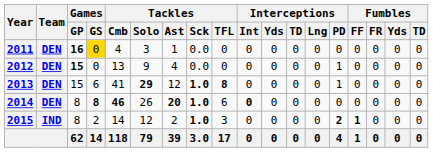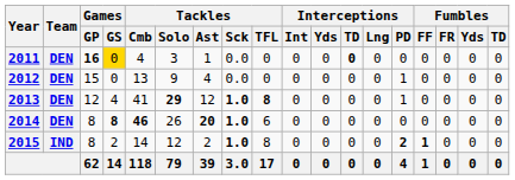2011 | Interceptions / TD: normal -> bold
2012 | Games / GP: bold -> normal
2013 | Games / GP: 15 -> 12
2013 | Games / GS: 6 -> 4
2014 | Interceptions / Int: bold -> normal
2015 | Tackles / TFL: 3 -> 8
